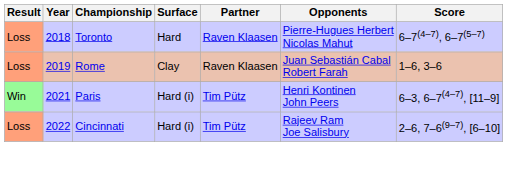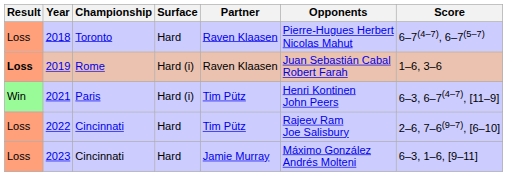2019 | Result: normal -> bold
2019 | Surface: Clay -> Hard (i)
2022 | Surface: Hard (i) -> Hard
+ row: Loss | 2023 | Cincinnati | Hard | Jamie Murray | Máximo González Andrés Molteni | 6–3, 1–6, [9–11]
